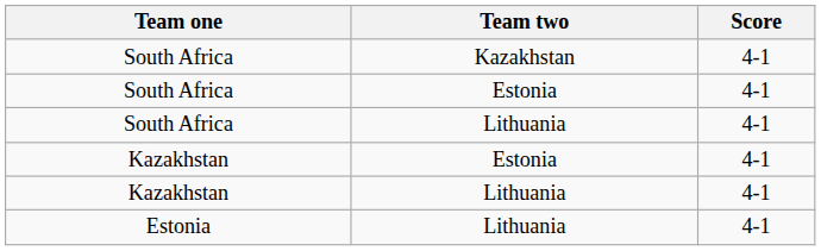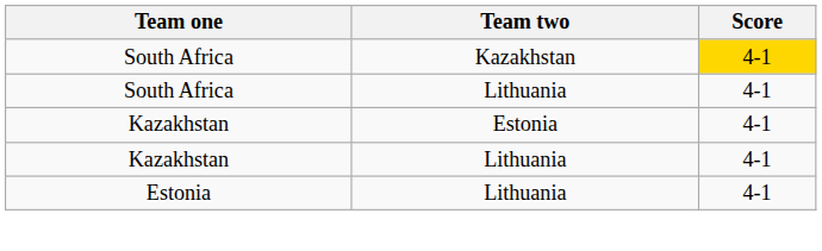South Africa / Kazakhstan | Score: no background -> gold background
- row: South Africa | Estonia | 4-1
